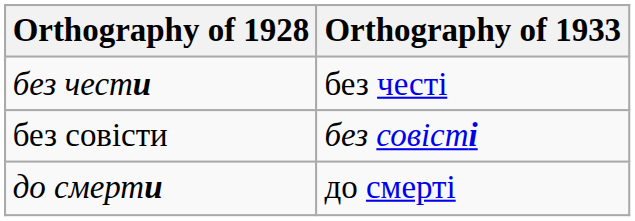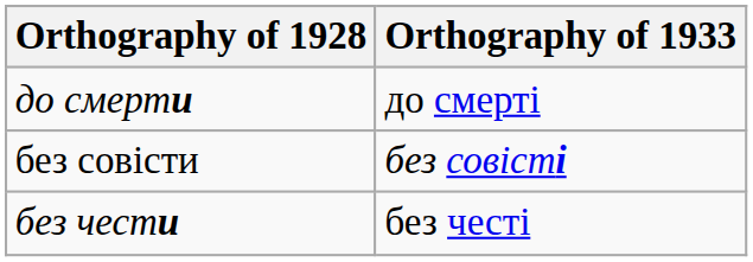rows swapped: до смерти <-> без чести
